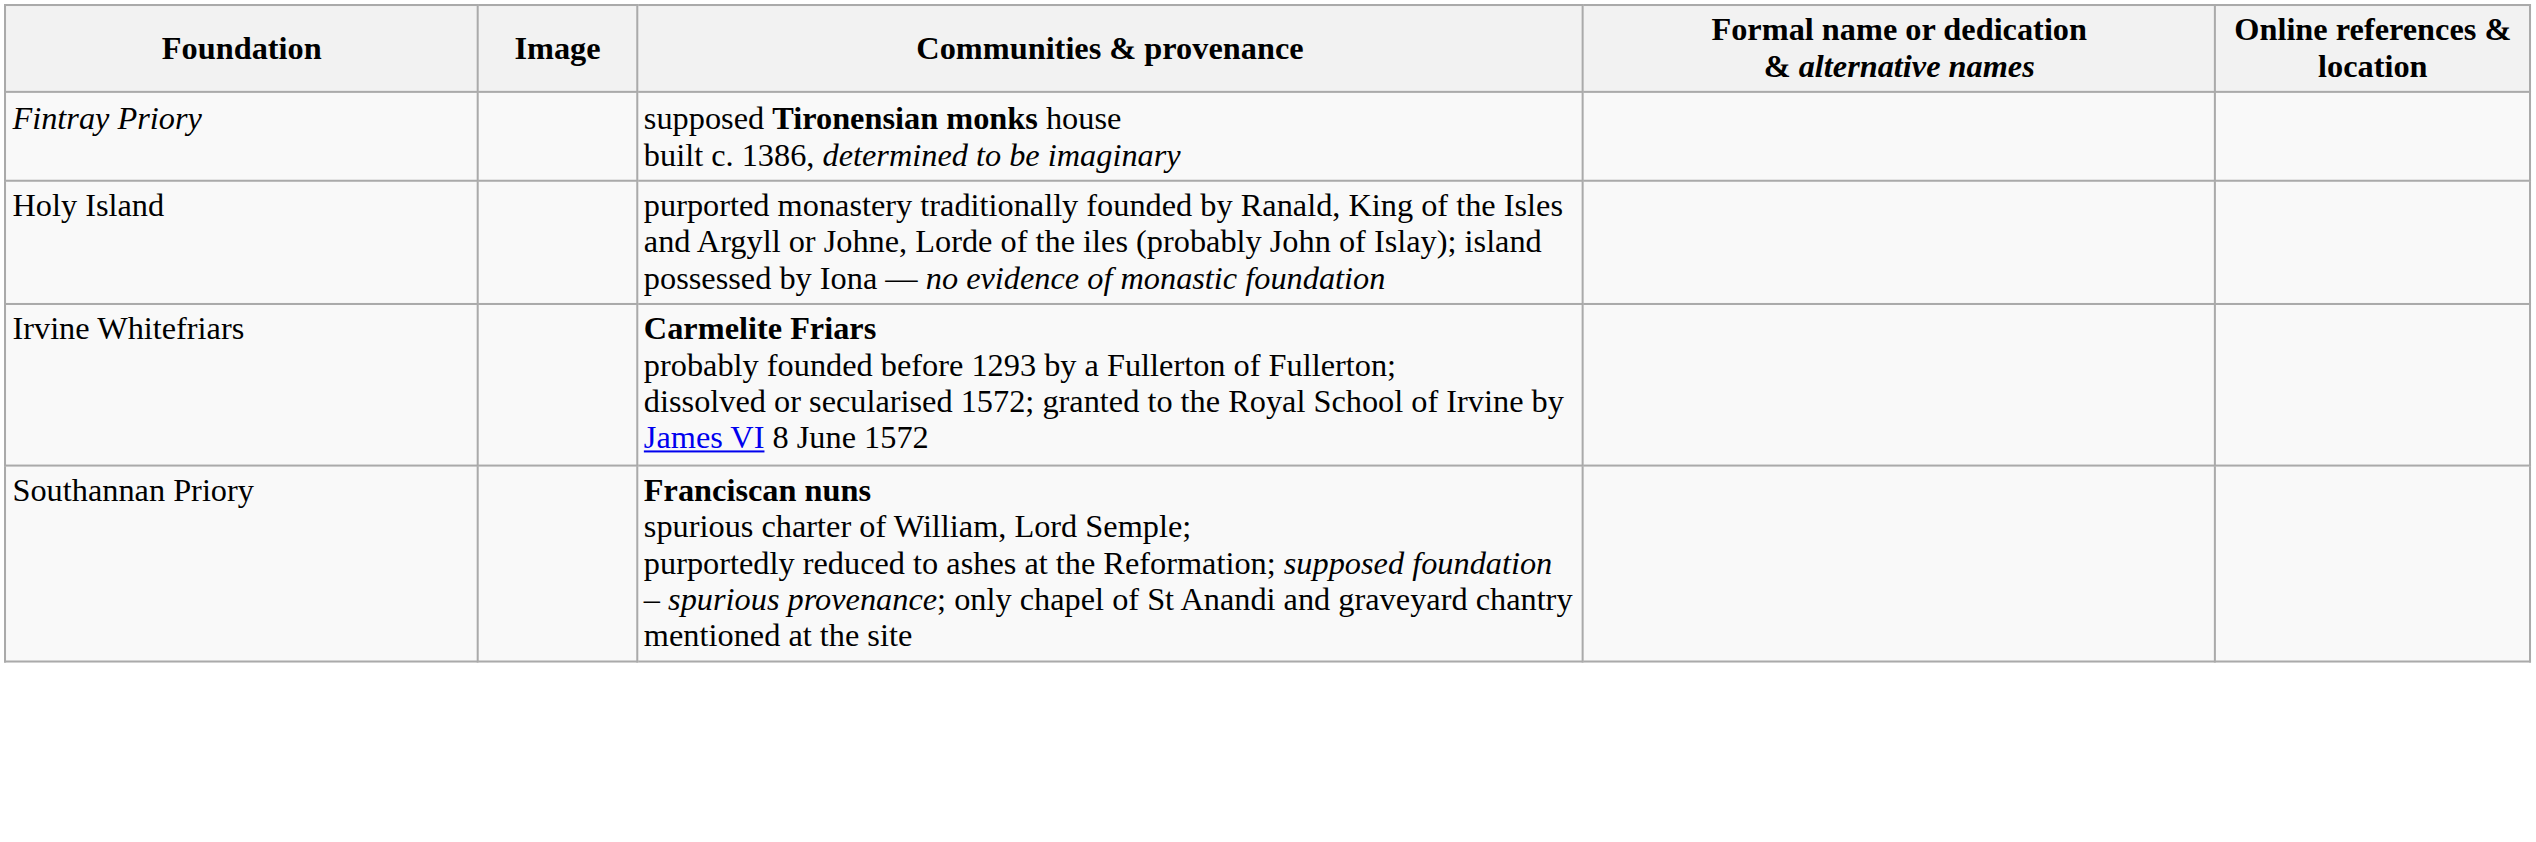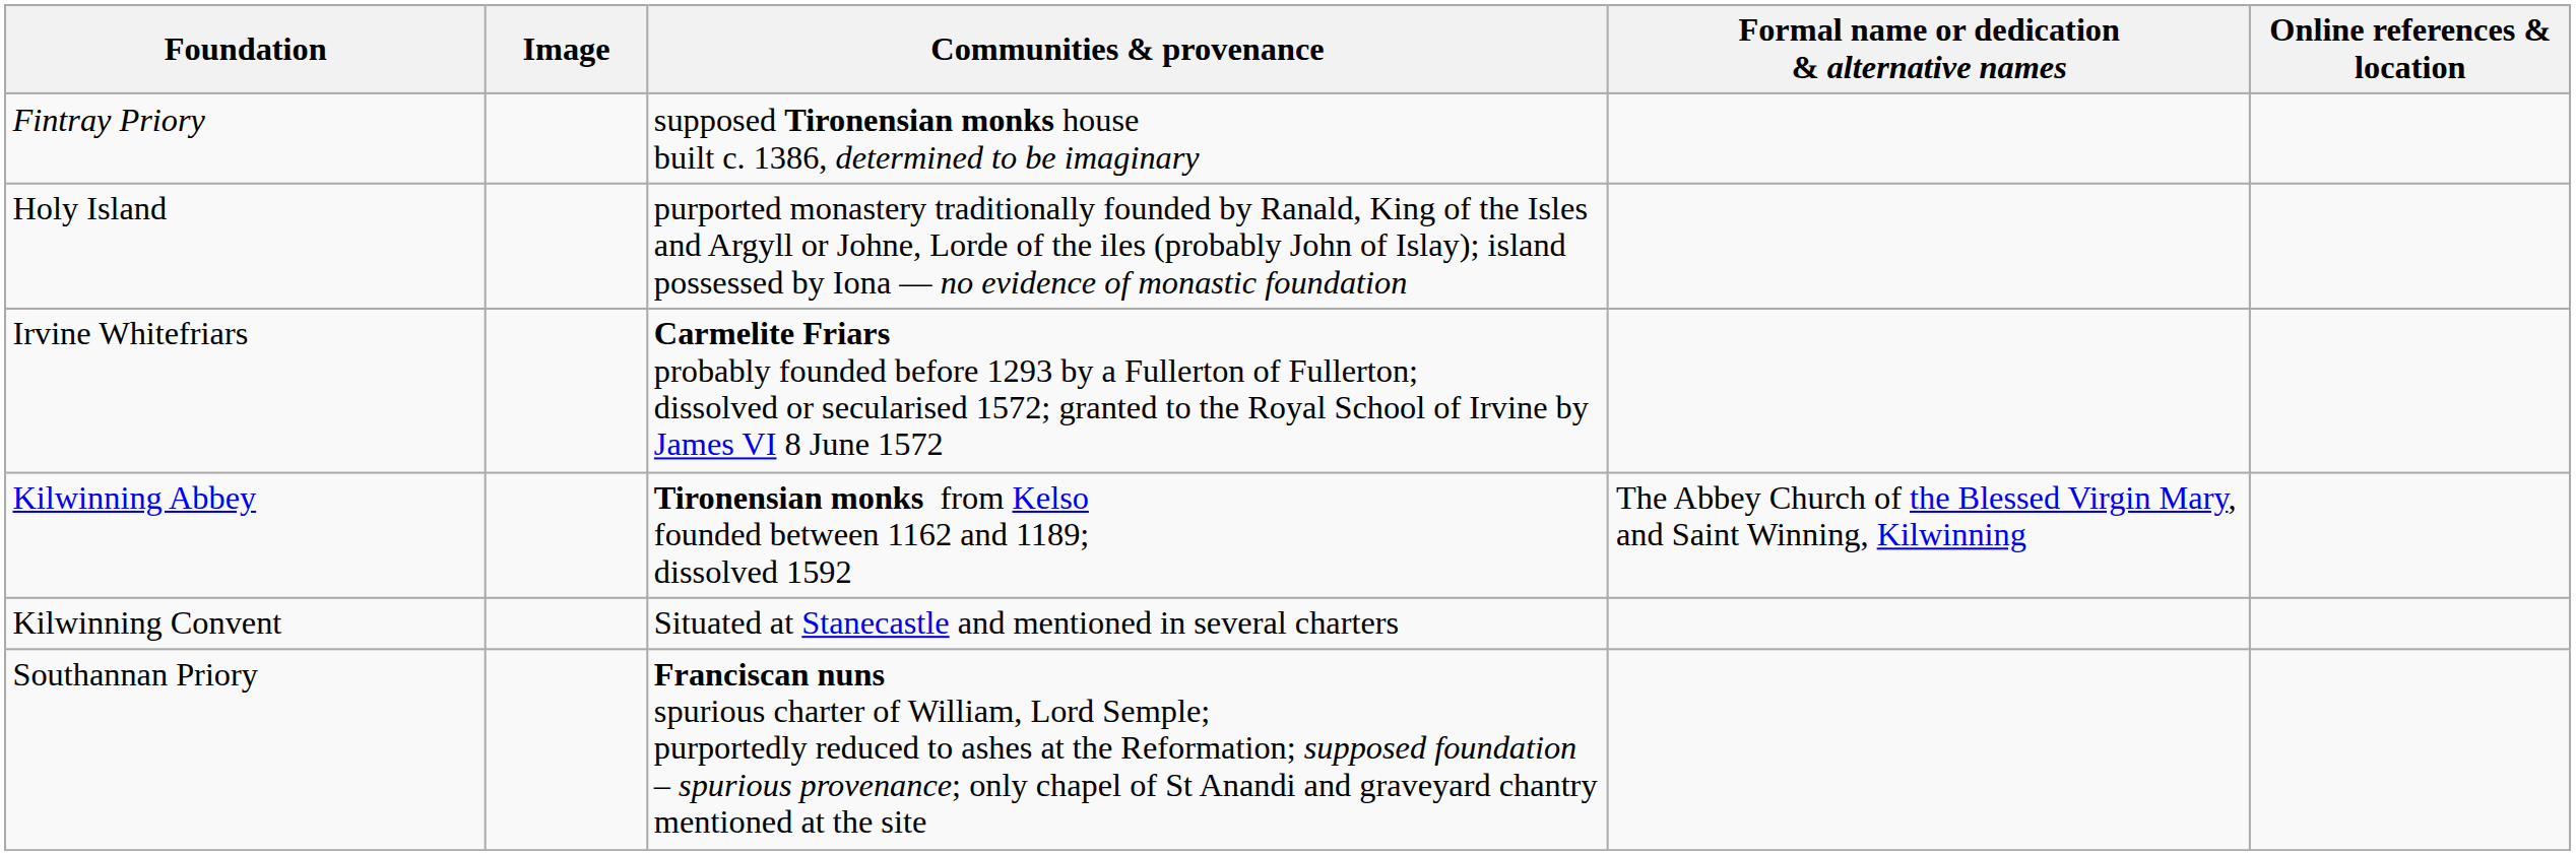+ row: Kilwinning Abbey | Tironensian monks from Kelso founded between 1162 and 1189; dissolved 1592 | The Abbey Church of the Blessed Virgin Mary, and Saint Winning, Kilwinning
+ row: Kilwinning Convent | Situated at Stanecastle and mentioned in several charters
